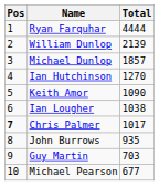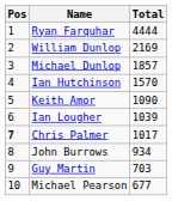William Dunlop | Total: 2139 -> 2169
Ian Hutchinson | Total: 1270 -> 1570
Ian Lougher | Total: 1038 -> 1039
John Burrows | Total: 935 -> 934
